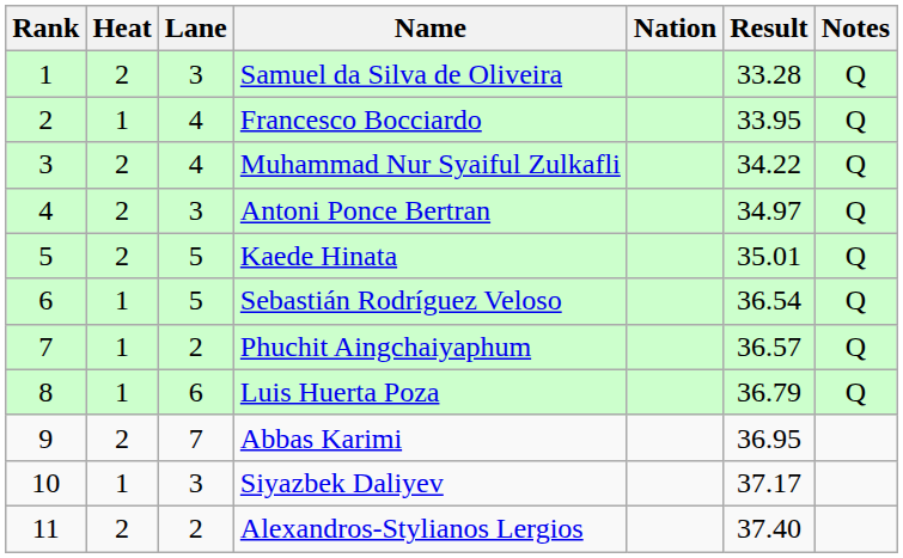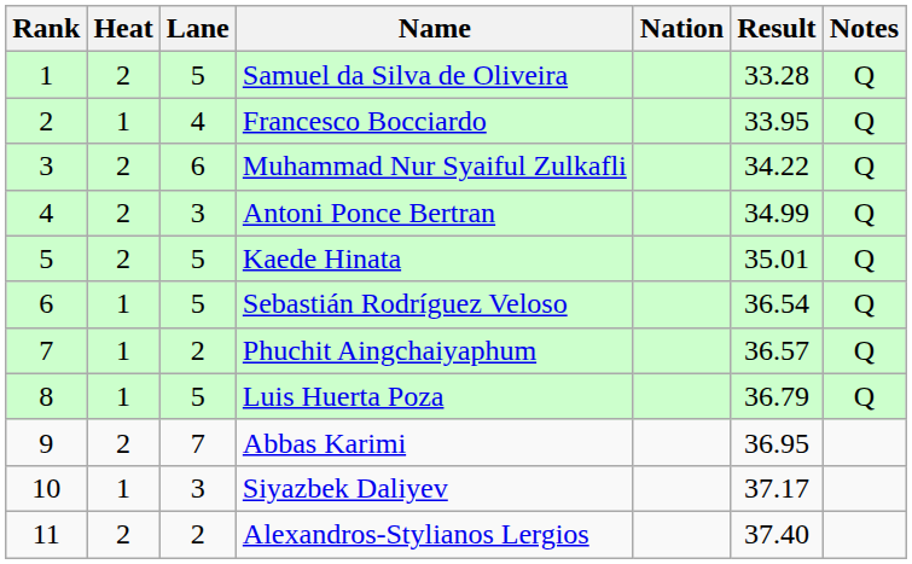Samuel da Silva de Oliveira | Lane: 3 -> 5
Muhammad Nur Syaiful Zulkafli | Lane: 4 -> 6
Antoni Ponce Bertran | Result: 34.97 -> 34.99
Luis Huerta Poza | Lane: 6 -> 5
